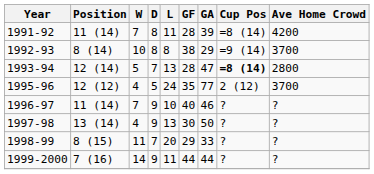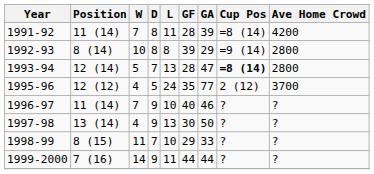1992-93 | GF: 38 -> 39
1992-93 | Ave Home Crowd: 3700 -> 2800
1998-99 | L: 20 -> 10
